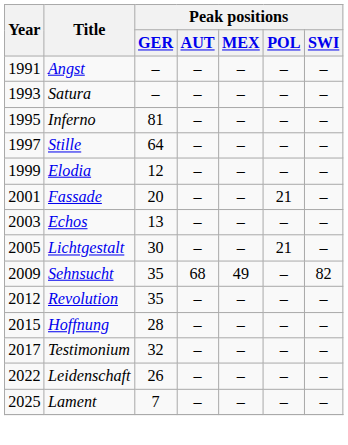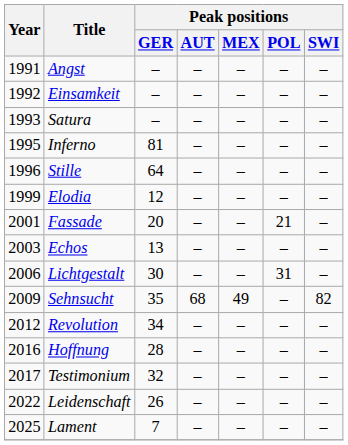+ row: 1992 | Einsamkeit | – | – | – | – | –
Stille | Year: 1997 -> 1996
Lichtgestalt | Year: 2005 -> 2006
Lichtgestalt | Peak positions / POL: 21 -> 31
Revolution | Peak positions / GER: 35 -> 34
Hoffnung | Year: 2015 -> 2016
